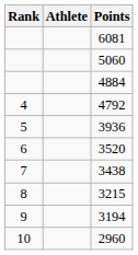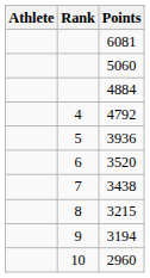columns swapped: Rank <-> Athlete
